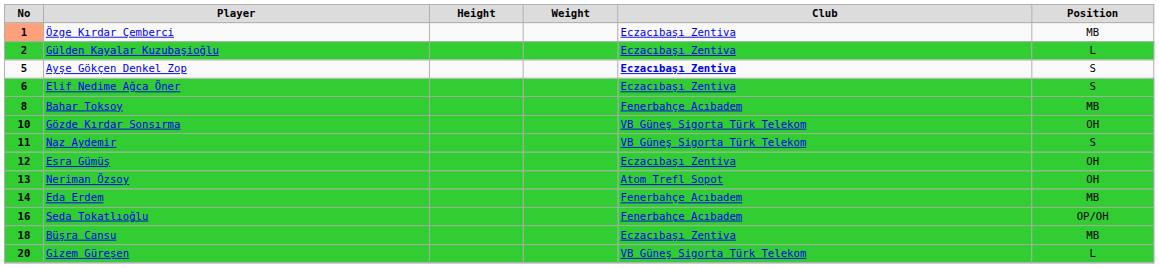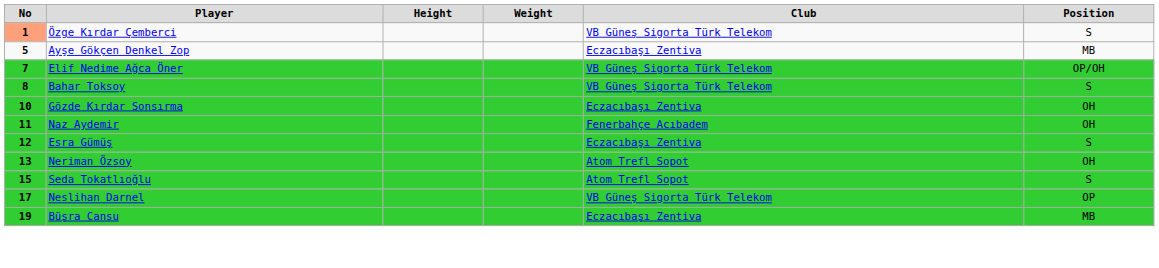Özge Kırdar Çemberci | Club: Eczacıbaşı Zentiva -> VB Güneş Sigorta Türk Telekom
Özge Kırdar Çemberci | Position: MB -> S
- row: 2 | Gülden Kayalar Kuzubaşioğlu | Eczacıbaşı Zentiva | L
Ayşe Gökçen Denkel Zop | Club: bold -> normal
Ayşe Gökçen Denkel Zop | Position: S -> MB
Elif Nedime Ağca Öner | No: 6 -> 7
Elif Nedime Ağca Öner | Club: Eczacıbaşı Zentiva -> VB Güneş Sigorta Türk Telekom
Elif Nedime Ağca Öner | Position: S -> OP/OH
Bahar Toksoy | Club: Fenerbahçe Acıbadem -> VB Güneş Sigorta Türk Telekom
Bahar Toksoy | Position: MB -> S
Gözde Kırdar Sonsırma | Club: VB Güneş Sigorta Türk Telekom -> Eczacıbaşı Zentiva
Naz Aydemir | Club: VB Güneş Sigorta Türk Telekom -> Fenerbahçe Acıbadem
Naz Aydemir | Position: S -> OH
Esra Gümüş | Position: OH -> S
- row: 14 | Eda Erdem | Fenerbahçe Acıbadem | MB
Seda Tokatlıoğlu | No: 16 -> 15
Seda Tokatlıoğlu | Club: Fenerbahçe Acıbadem -> Atom Trefl Sopot
Seda Tokatlıoğlu | Position: OP/OH -> S
+ row: 17 | Neslihan Darnel | VB Güneş Sigorta Türk Telekom | OP
Büşra Cansu | No: 18 -> 19
- row: 20 | Gizem Güreşen | VB Güneş Sigorta Türk Telekom | L
